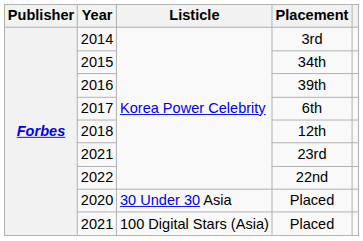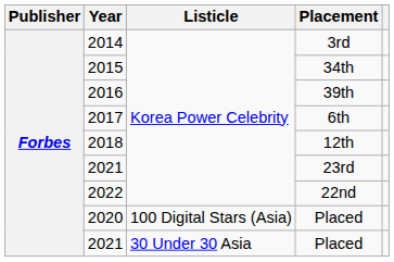2020 | Listicle: 30 Under 30 Asia -> 100 Digital Stars (Asia)
2021 / Placed | Listicle: 100 Digital Stars (Asia) -> 30 Under 30 Asia
